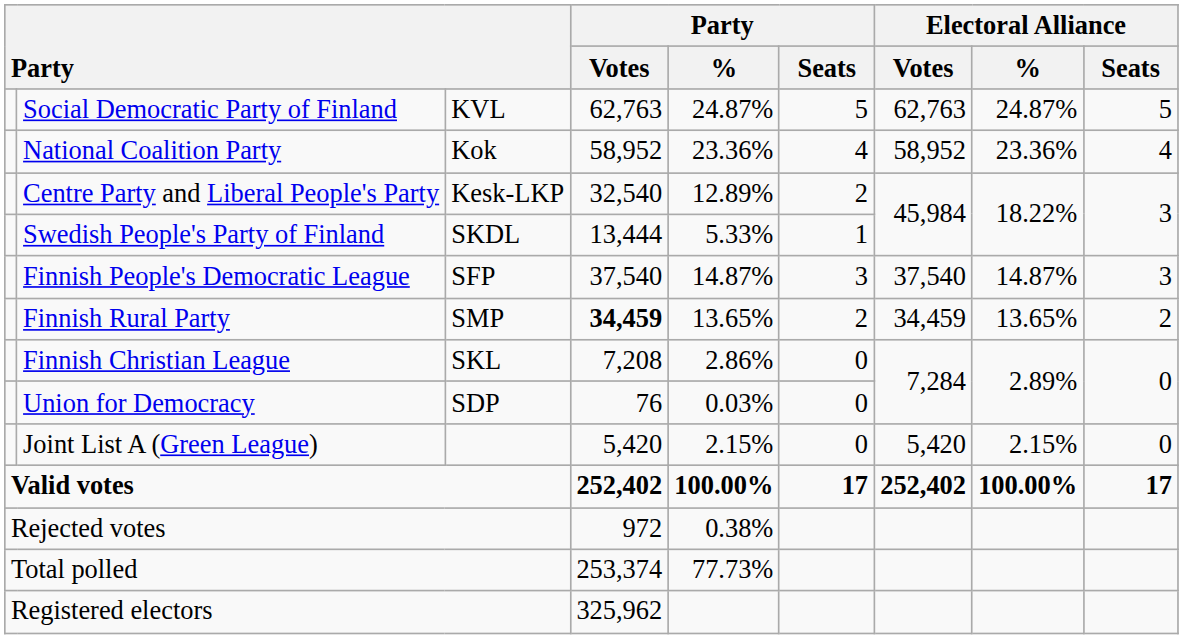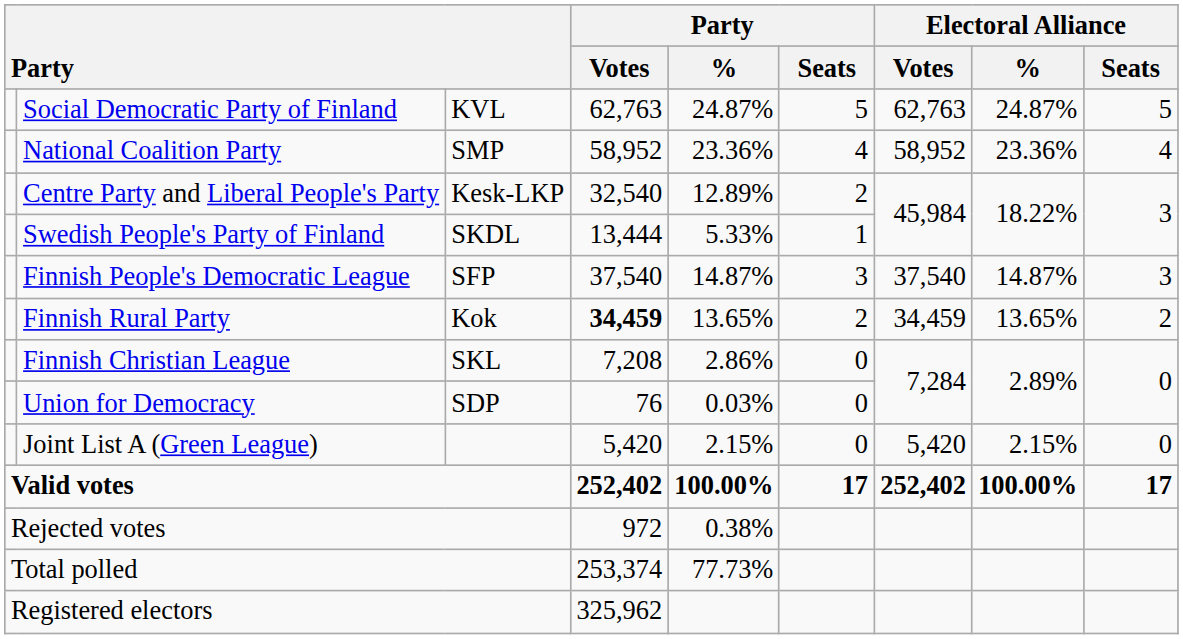National Coalition Party | column 3: Kok -> SMP
Finnish Rural Party | column 3: SMP -> Kok
